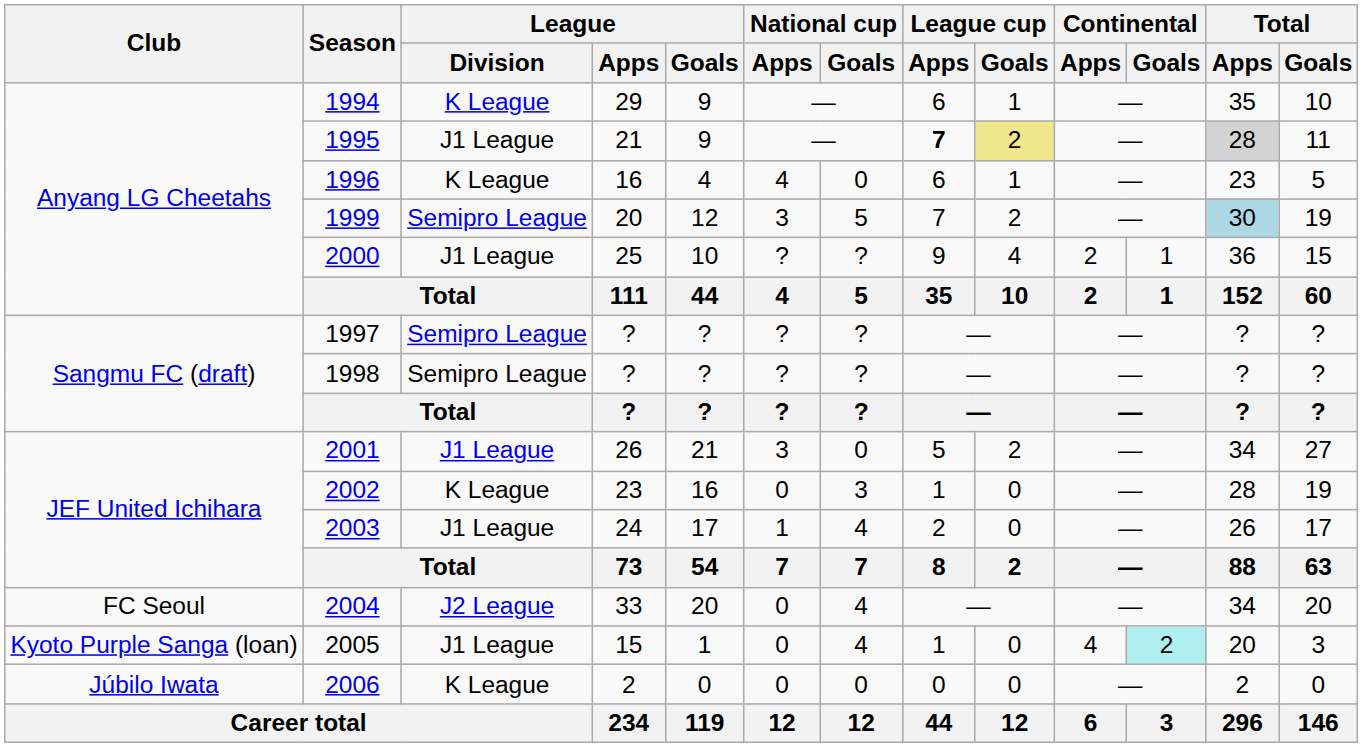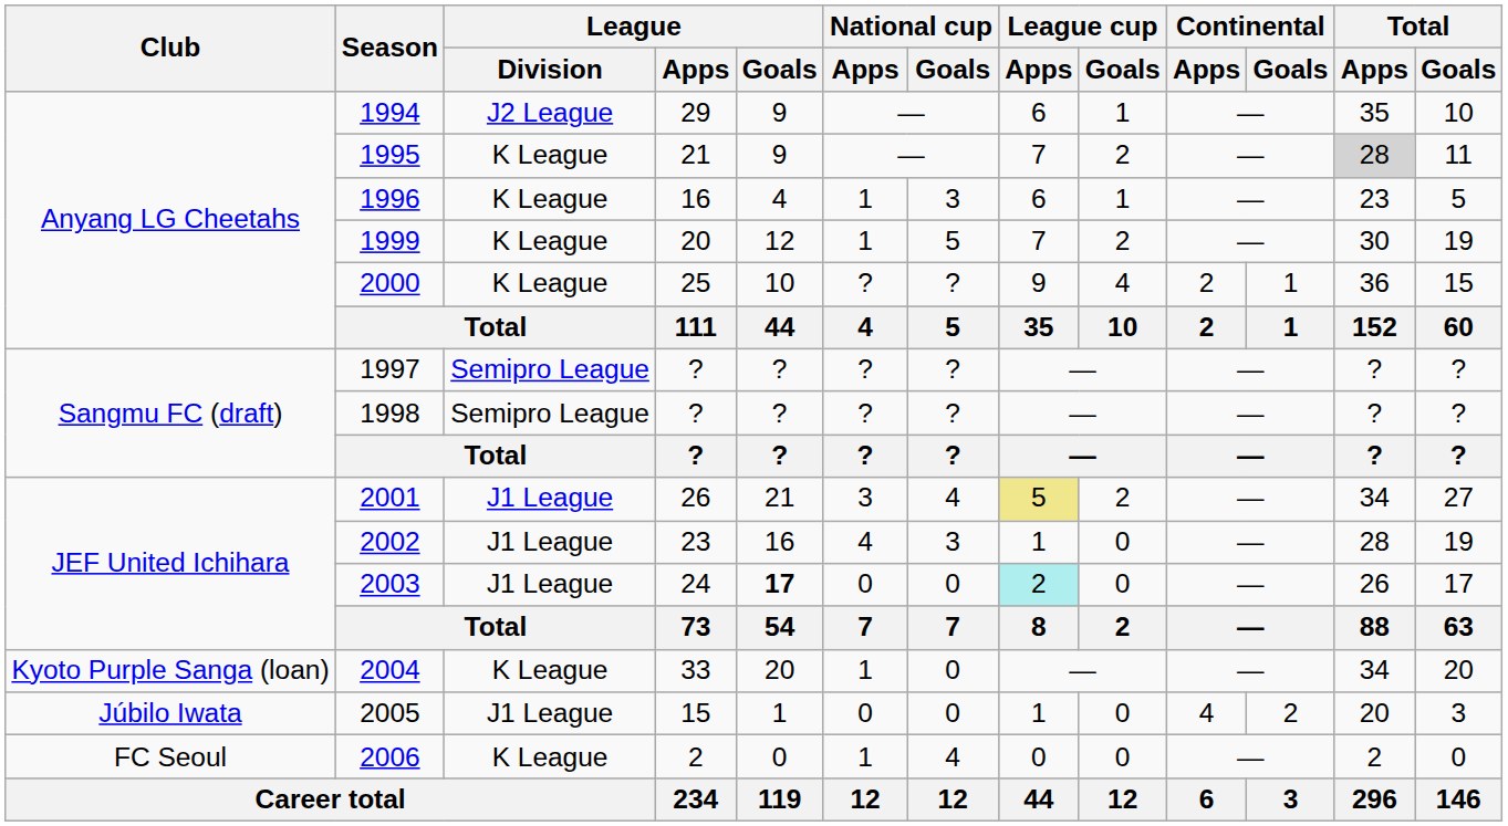1994 | League / Division: K League -> J2 League
1995 | League / Division: J1 League -> K League
1995 | League cup / Apps: bold -> normal
1995 | League cup / Goals: khaki background -> no background
1996 | National cup / Apps: 4 -> 1
1996 | National cup / Goals: 0 -> 3
1999 | League / Division: Semipro League -> K League
1999 | National cup / Apps: 3 -> 1
1999 | Total / Apps: lightblue background -> no background
2000 | League / Division: J1 League -> K League
2001 | National cup / Goals: 0 -> 4
2001 | League cup / Apps: no background -> khaki background
2002 | League / Division: K League -> J1 League
2002 | National cup / Apps: 0 -> 4
2003 | League / Goals: normal -> bold
2003 | National cup / Apps: 1 -> 0
2003 | National cup / Goals: 4 -> 0
2003 | League cup / Apps: no background -> paleturquoise background
2004 | Club: FC Seoul -> Kyoto Purple Sanga (loan)
2004 | League / Division: J2 League -> K League
2004 | National cup / Apps: 0 -> 1
2004 | National cup / Goals: 4 -> 0
2005 | Club: Kyoto Purple Sanga (loan) -> Júbilo Iwata
2005 | National cup / Goals: 4 -> 0
2005 | Continental / Goals: paleturquoise background -> no background
2006 | Club: Júbilo Iwata -> FC Seoul
2006 | National cup / Apps: 0 -> 1
2006 | National cup / Goals: 0 -> 4
